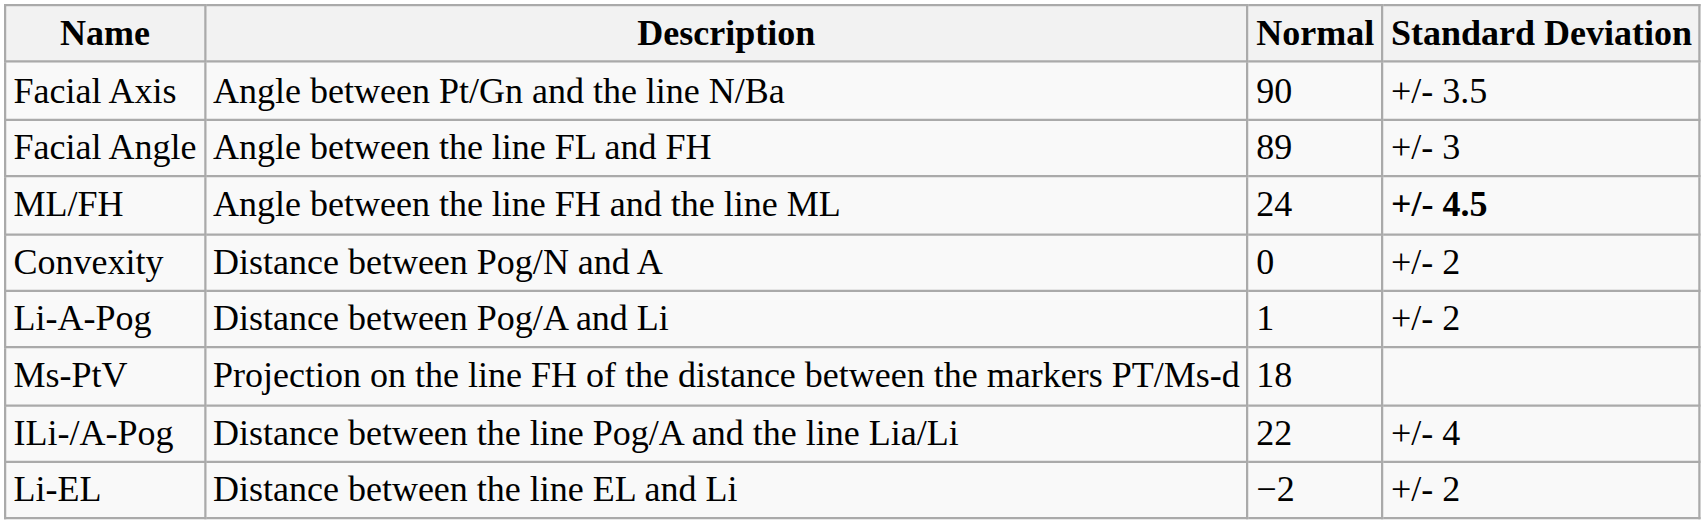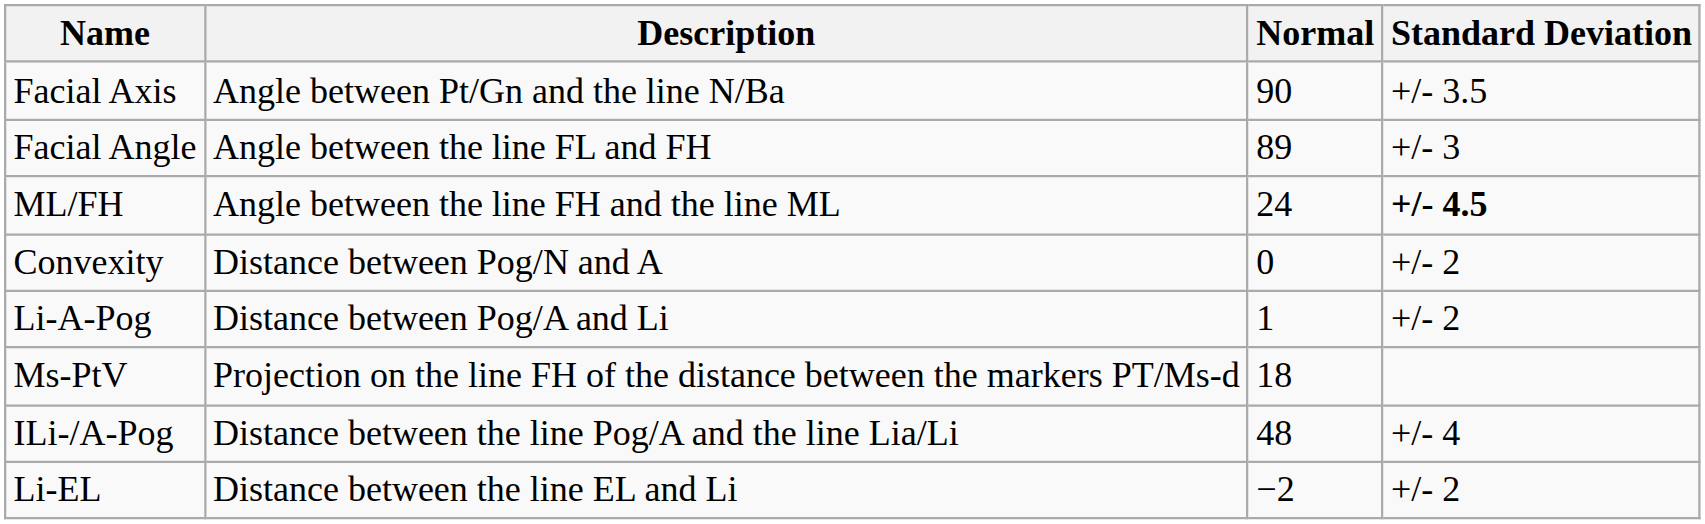ILi-/A-Pog | Normal: 22 -> 48
